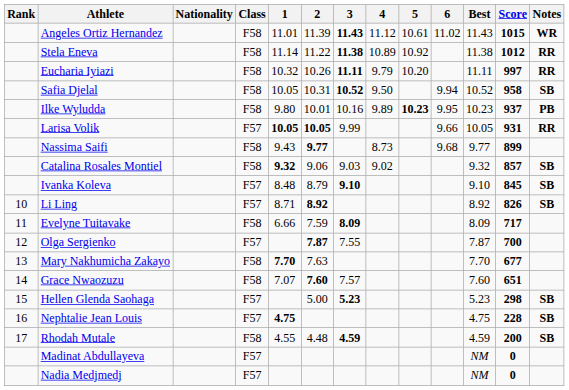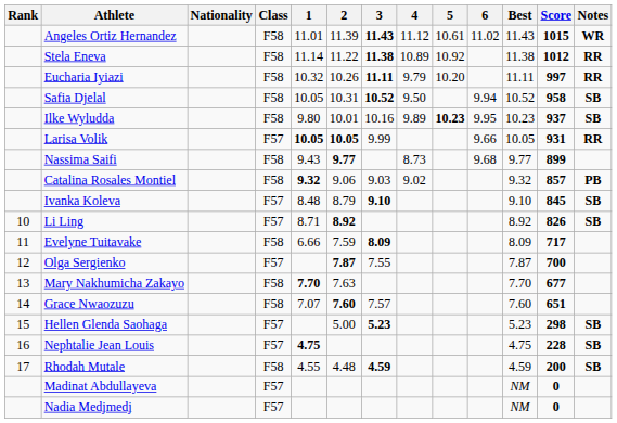Ilke Wyludda | Notes: PB -> SB
Catalina Rosales Montiel | Notes: SB -> PB
